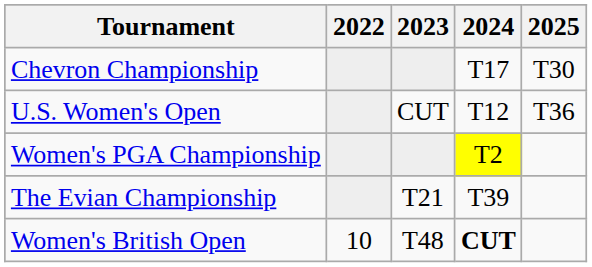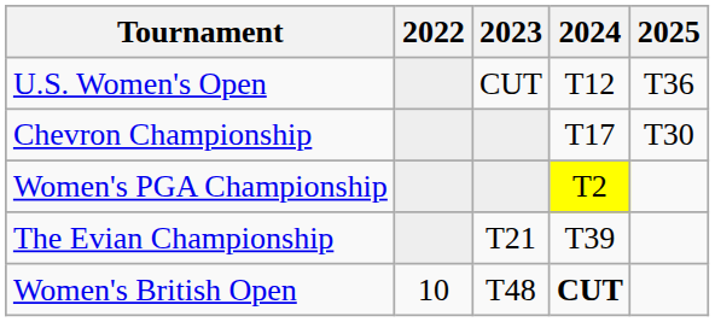rows swapped: Chevron Championship <-> U.S. Women's Open
